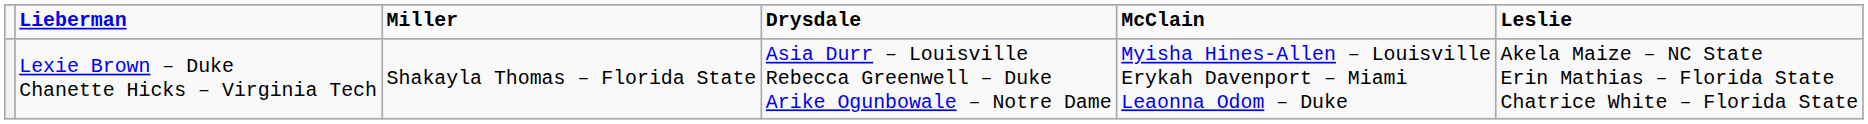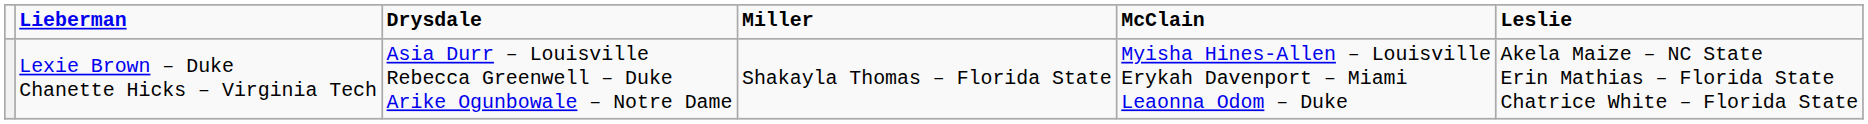columns swapped: Drysdale <-> Miller
